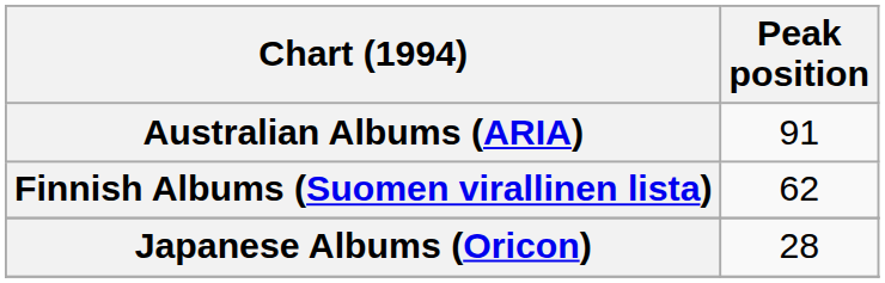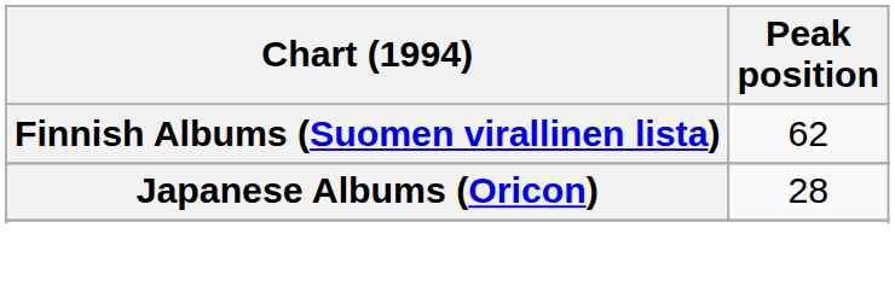- row: Australian Albums (ARIA) | 91
